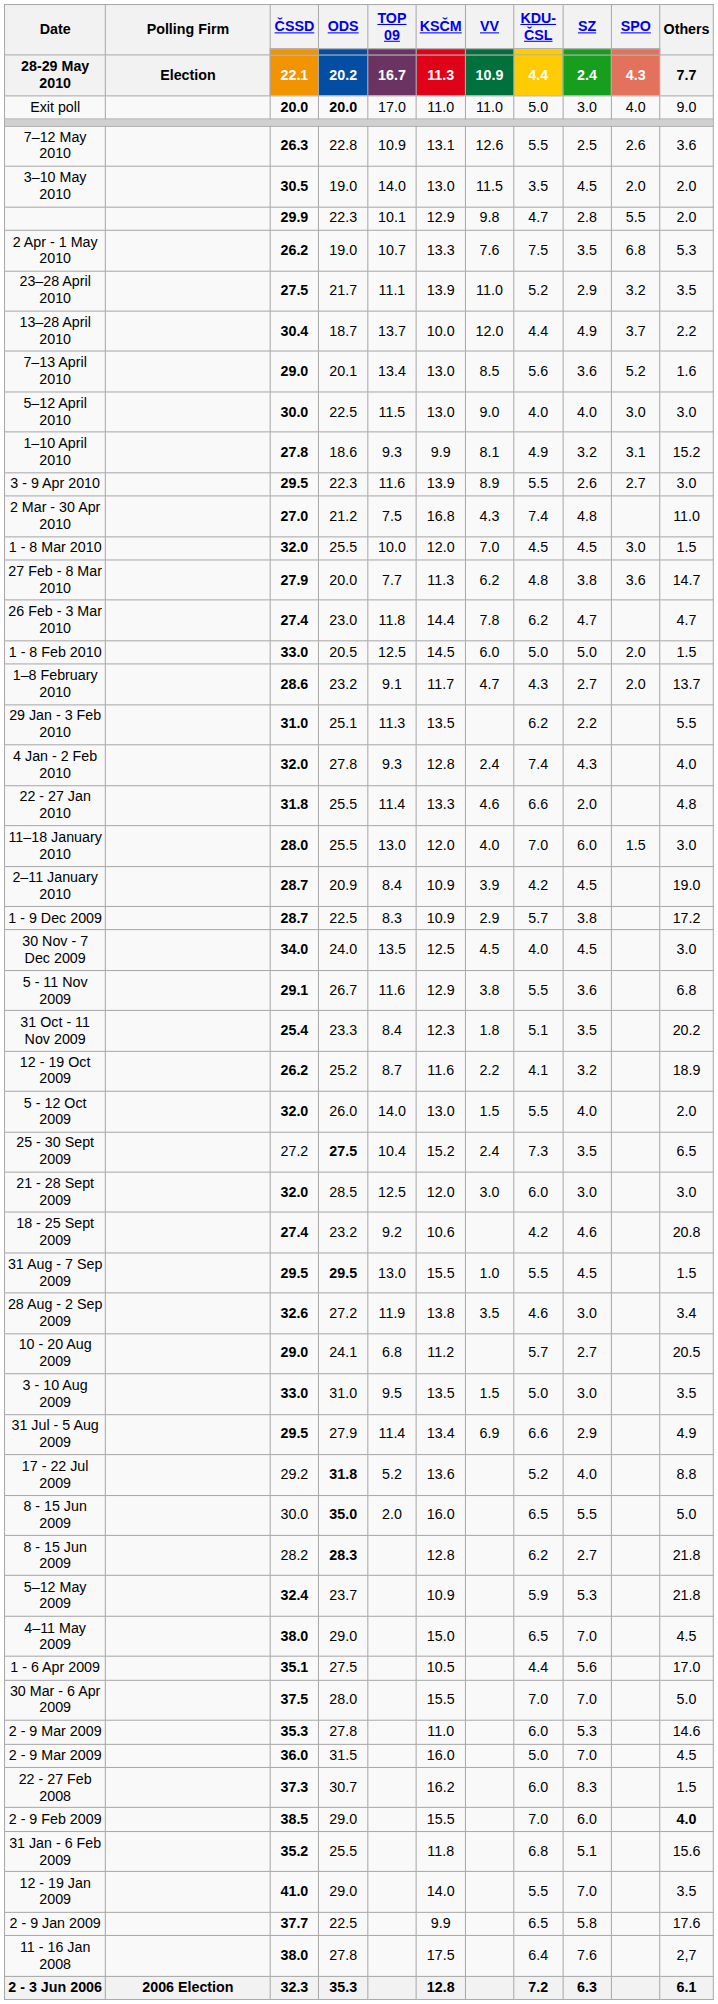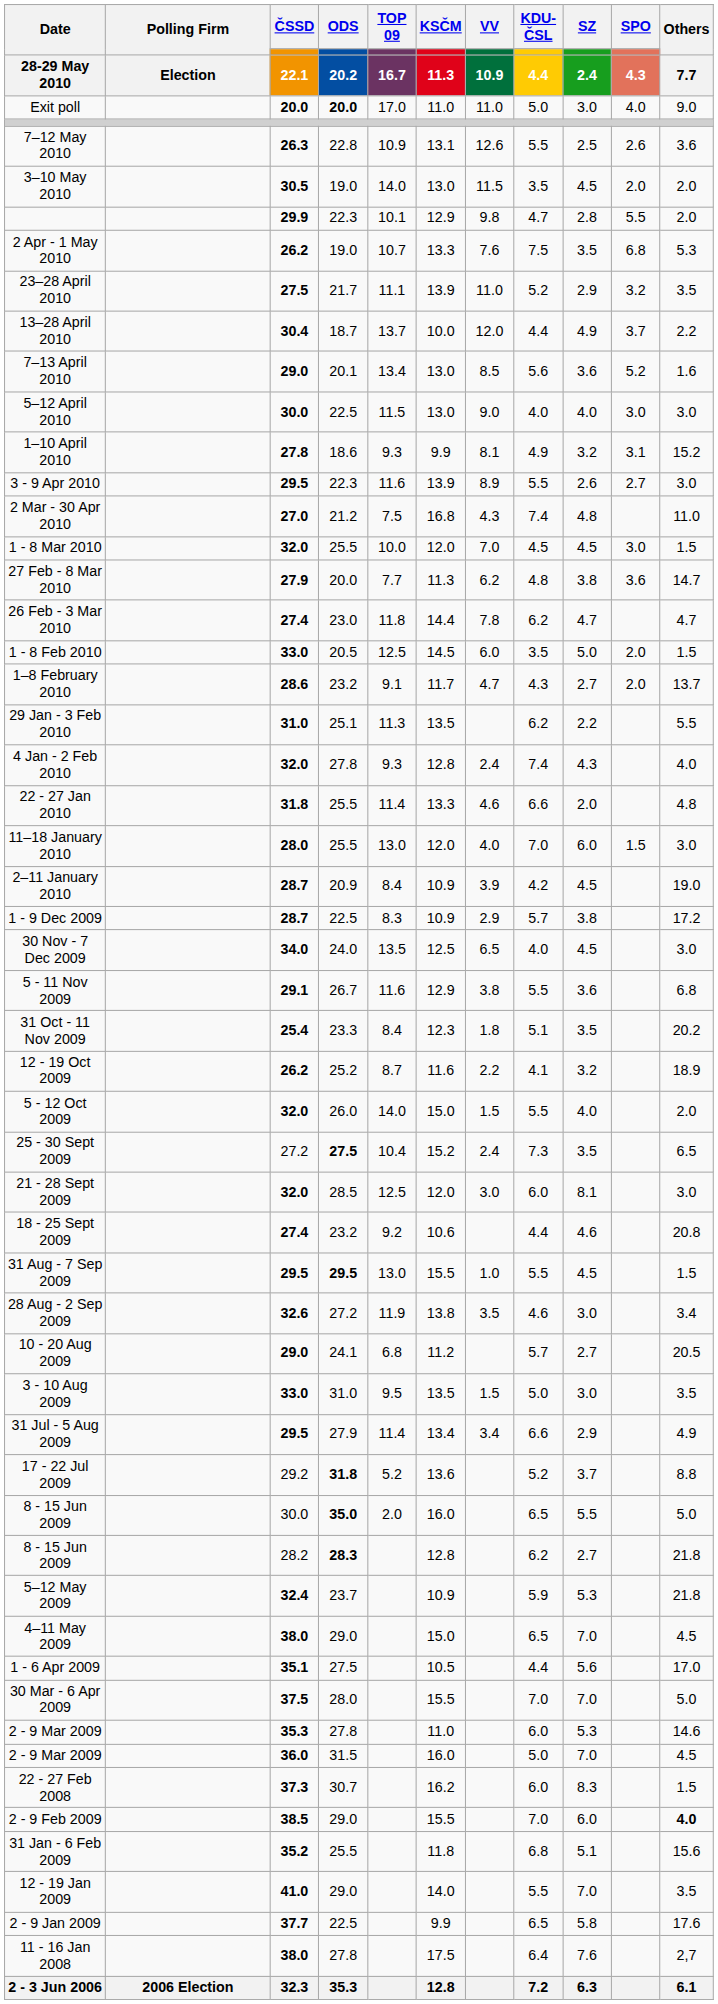1 - 8 Feb 2010 | KDU-ČSL / 4.4: 5.0 -> 3.5
30 Nov - 7 Dec 2009 | VV / 10.9: 4.5 -> 6.5
5 - 12 Oct 2009 | KSČM / 11.3: 13.0 -> 15.0
21 - 28 Sept 2009 | SZ / 2.4: 3.0 -> 8.1
18 - 25 Sept 2009 | KDU-ČSL / 4.4: 4.2 -> 4.4
31 Jul - 5 Aug 2009 | VV / 10.9: 6.9 -> 3.4
17 - 22 Jul 2009 | SZ / 2.4: 4.0 -> 3.7
